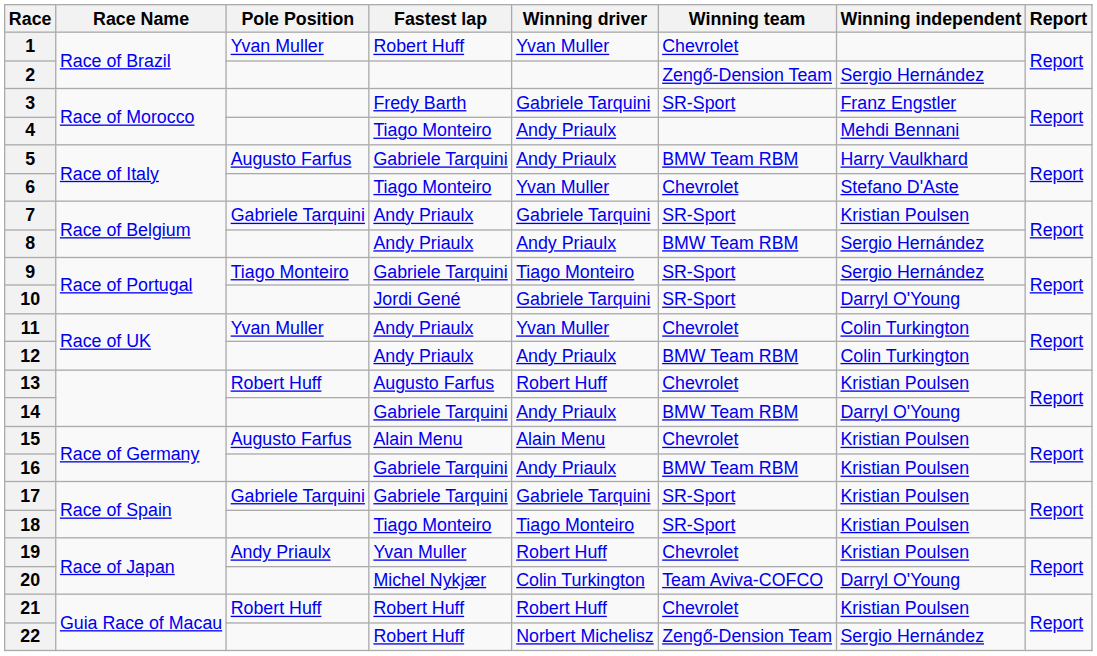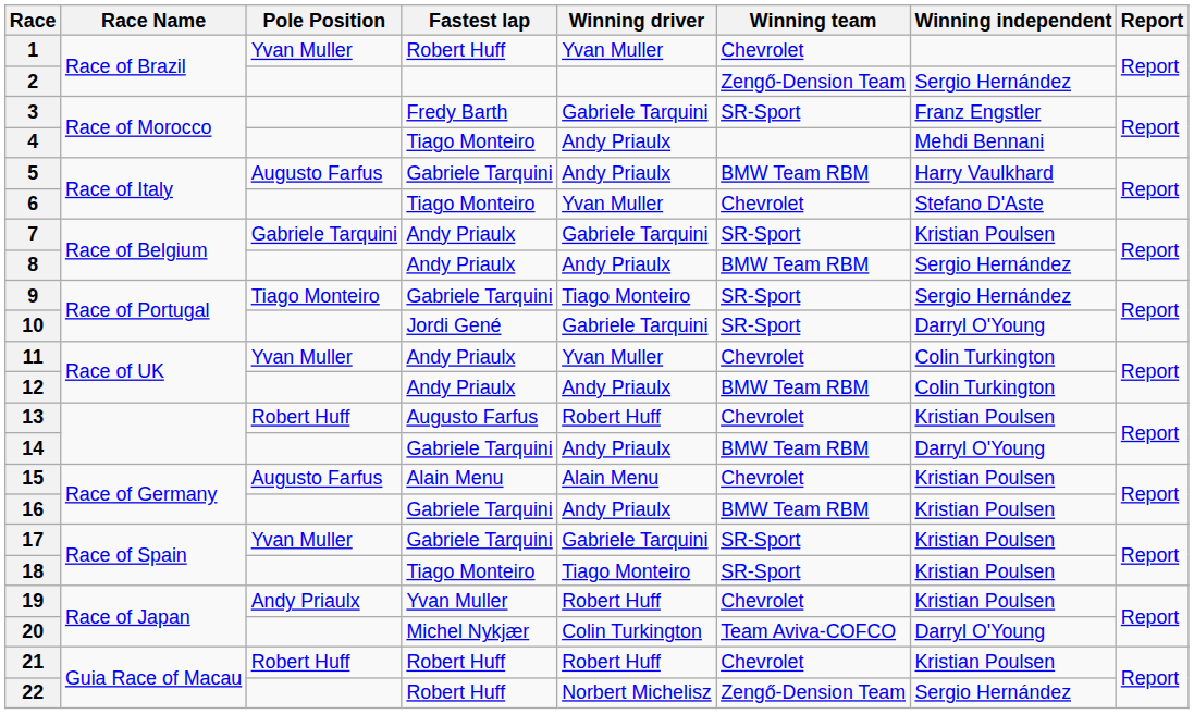17 | Pole Position: Gabriele Tarquini -> Yvan Muller
